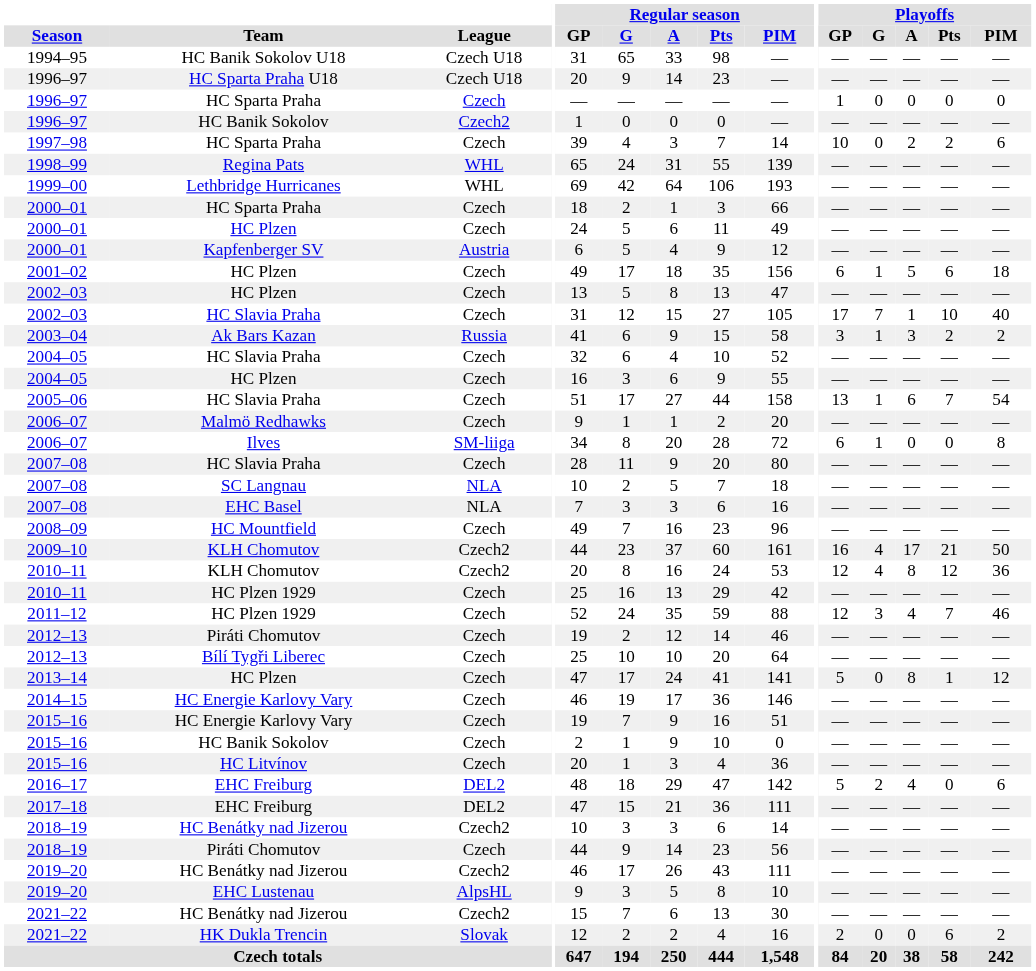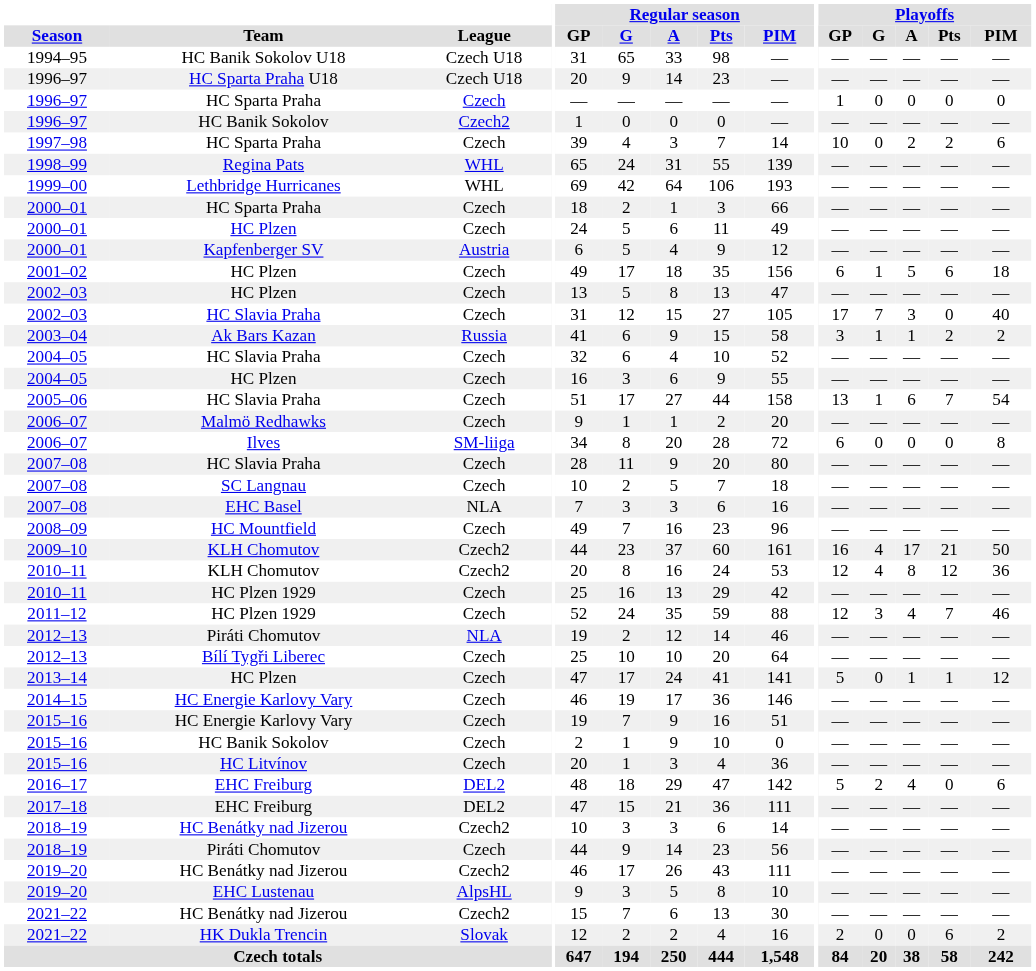2002–03 / HC Slavia Praha | Playoffs / A: 1 -> 3
2002–03 / HC Slavia Praha | Playoffs / Pts: 10 -> 0
2003–04 | Playoffs / A: 3 -> 1
2006–07 / Ilves | Playoffs / G: 1 -> 0
2007–08 / SC Langnau | League: NLA -> Czech
2012–13 / Piráti Chomutov | League: Czech -> NLA
2013–14 | Playoffs / A: 8 -> 1
